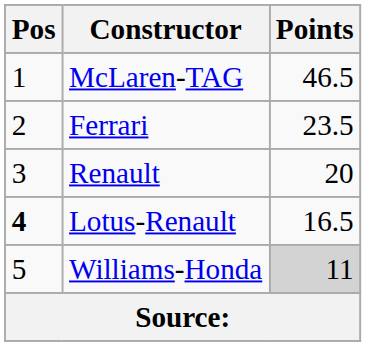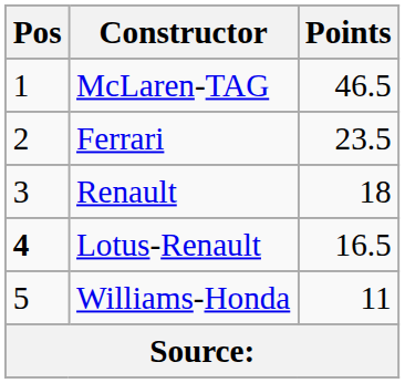Renault | Points: 20 -> 18
Williams-Honda | Points: lightgrey background -> no background
